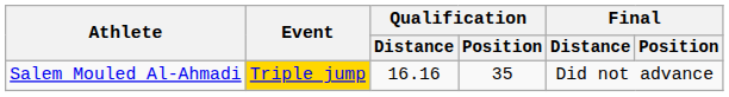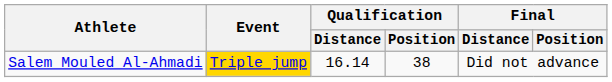Salem Mouled Al-Ahmadi | Qualification / Distance: 16.16 -> 16.14
Salem Mouled Al-Ahmadi | Qualification / Position: 35 -> 38
